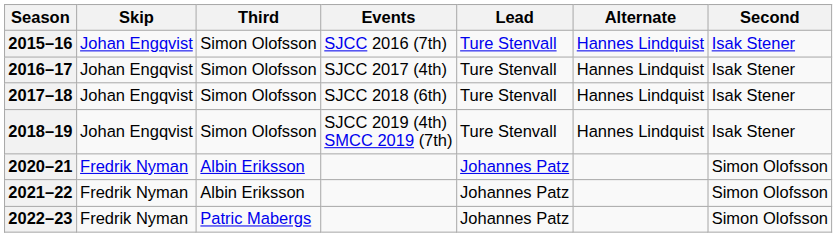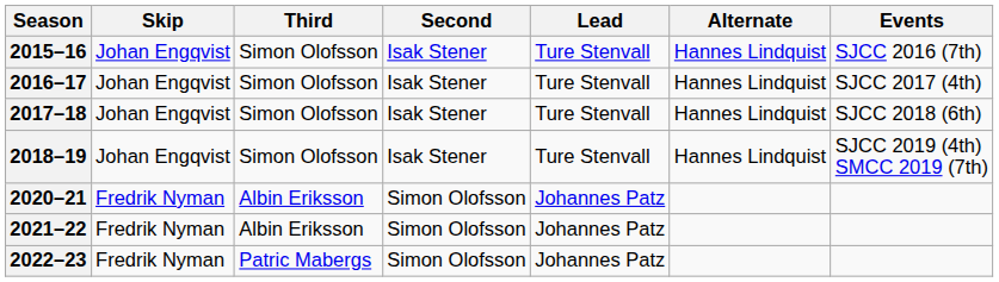columns swapped: Second <-> Events
